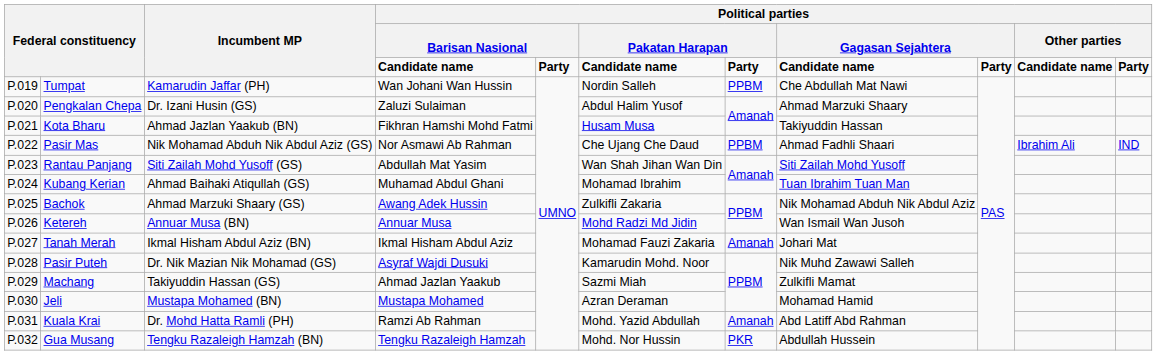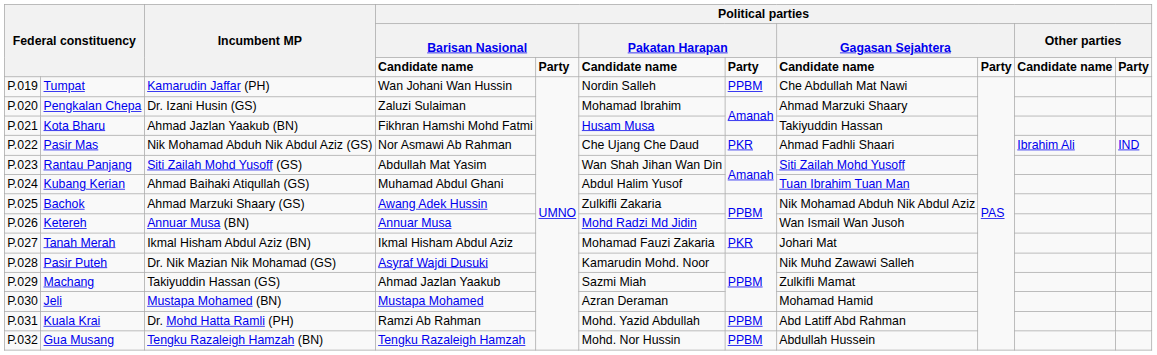Pengkalan Chepa | column 6: Abdul Halim Yusof -> Mohamad Ibrahim
Pasir Mas | column 7: PPBM -> PKR
Kubang Kerian | column 6: Mohamad Ibrahim -> Abdul Halim Yusof
Tanah Merah | column 7: Amanah -> PKR
Kuala Krai | column 7: Amanah -> PPBM
Gua Musang | column 7: PKR -> PPBM
